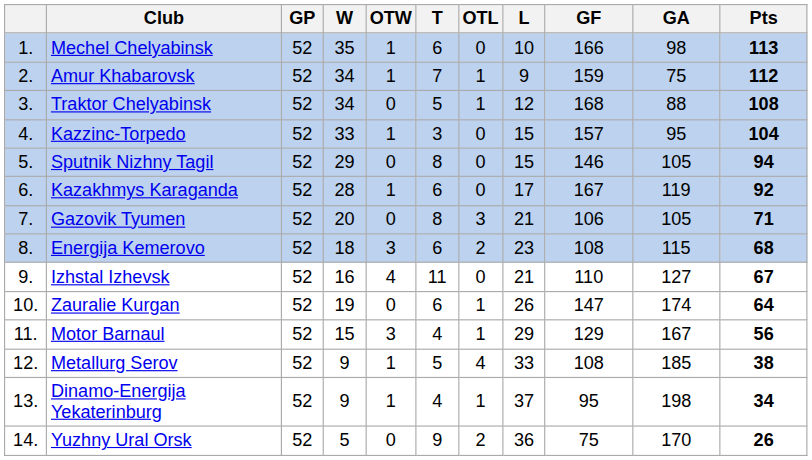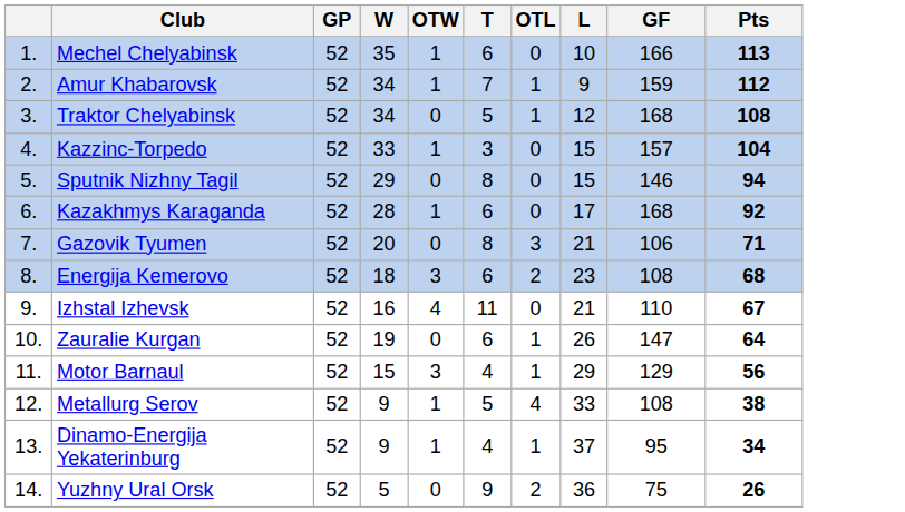- column: GA | 98 | 75 | 88 | 95 | 105 | 119 | 105 | 115 | 127 | 174 | 167 | 185 | 198 | 170
Kazakhmys Karaganda | GF: 167 -> 168
